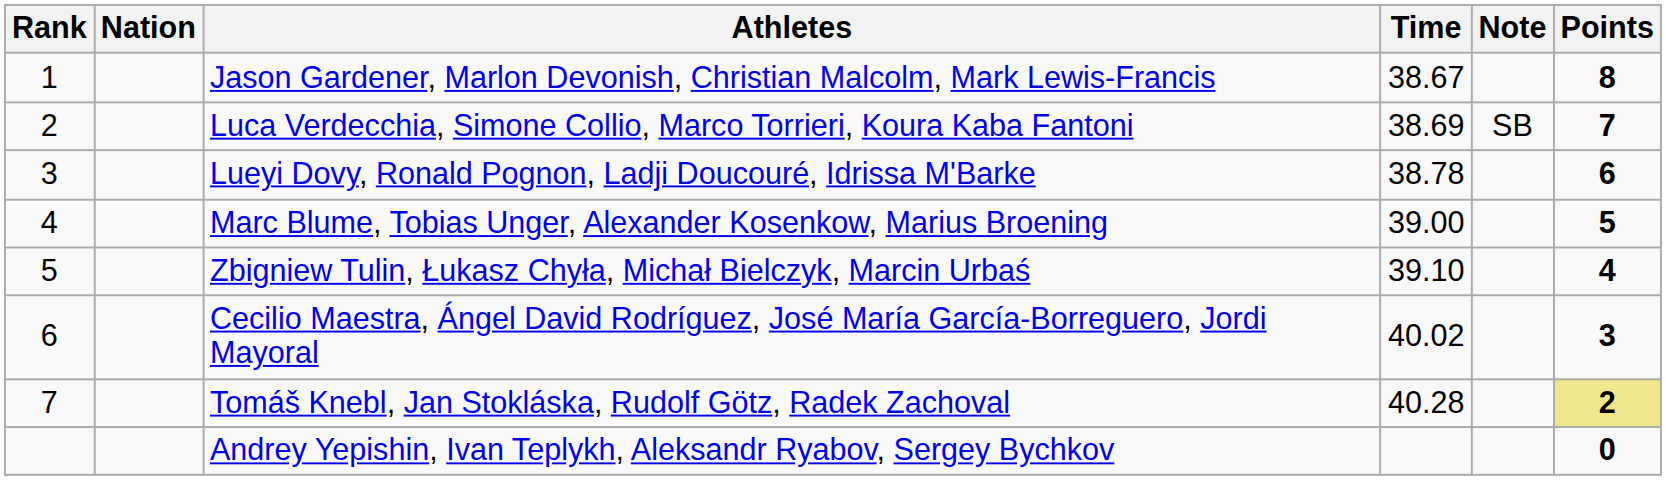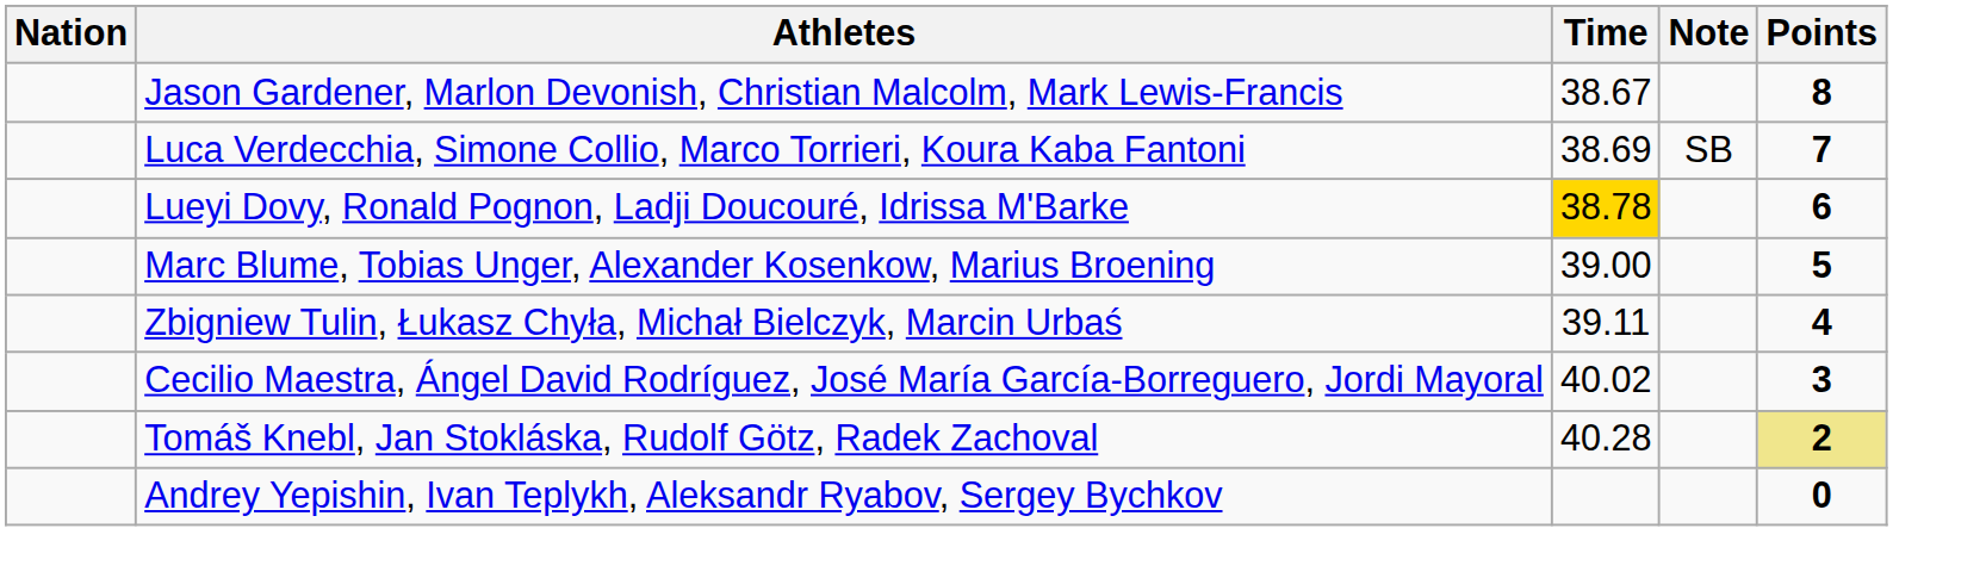- column: Rank | 1 | 2 | 3 | 4 | 5 | 6 | 7
Lueyi Dovy, Ronald Pognon, Ladji Doucouré, Idrissa M'Barke | Time: no background -> gold background
Zbigniew Tulin, Łukasz Chyła, Michał Bielczyk, Marcin Urbaś | Time: 39.10 -> 39.11
